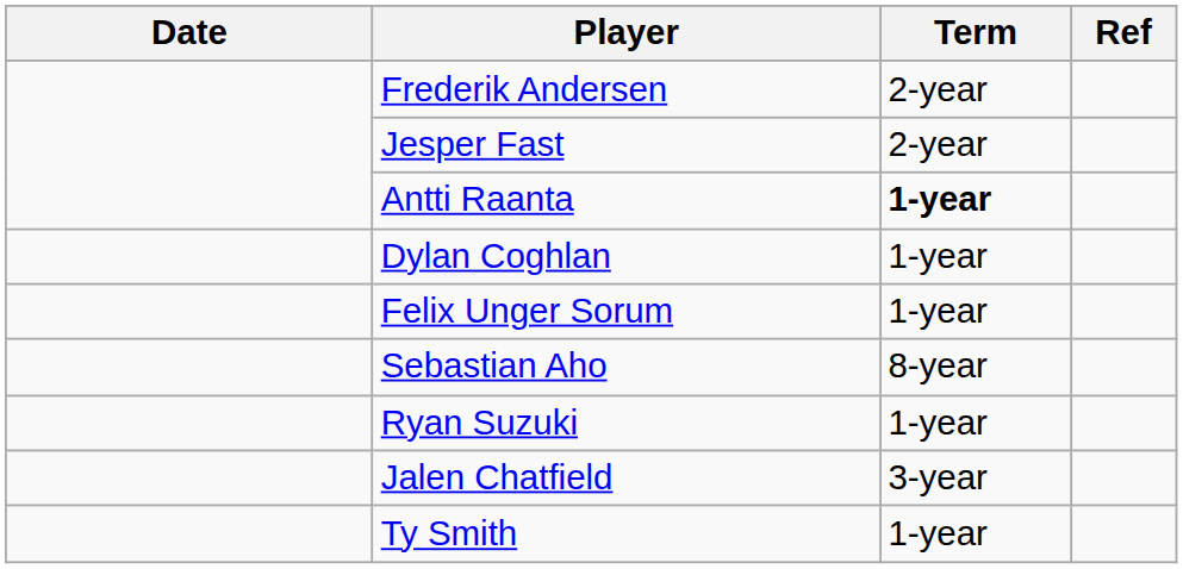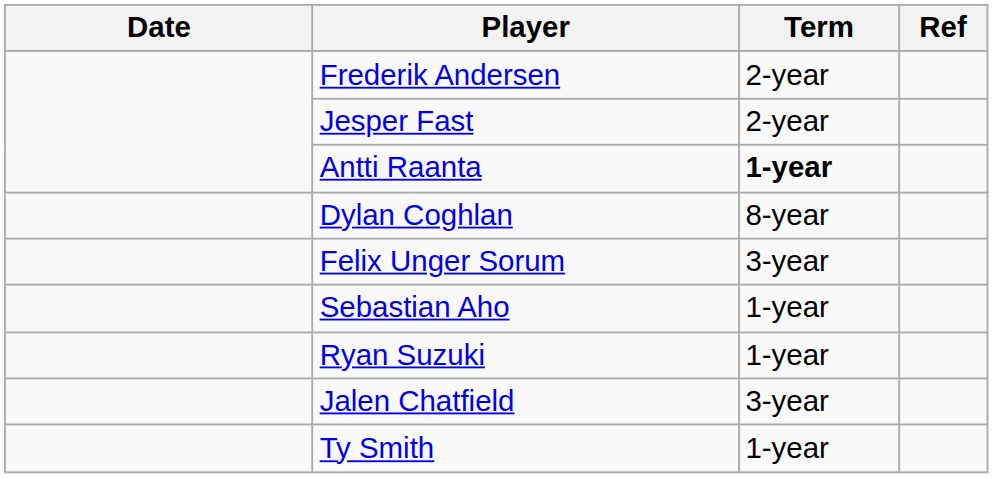Dylan Coghlan | Term: 1-year -> 8-year
Felix Unger Sorum | Term: 1-year -> 3-year
Sebastian Aho | Term: 8-year -> 1-year
